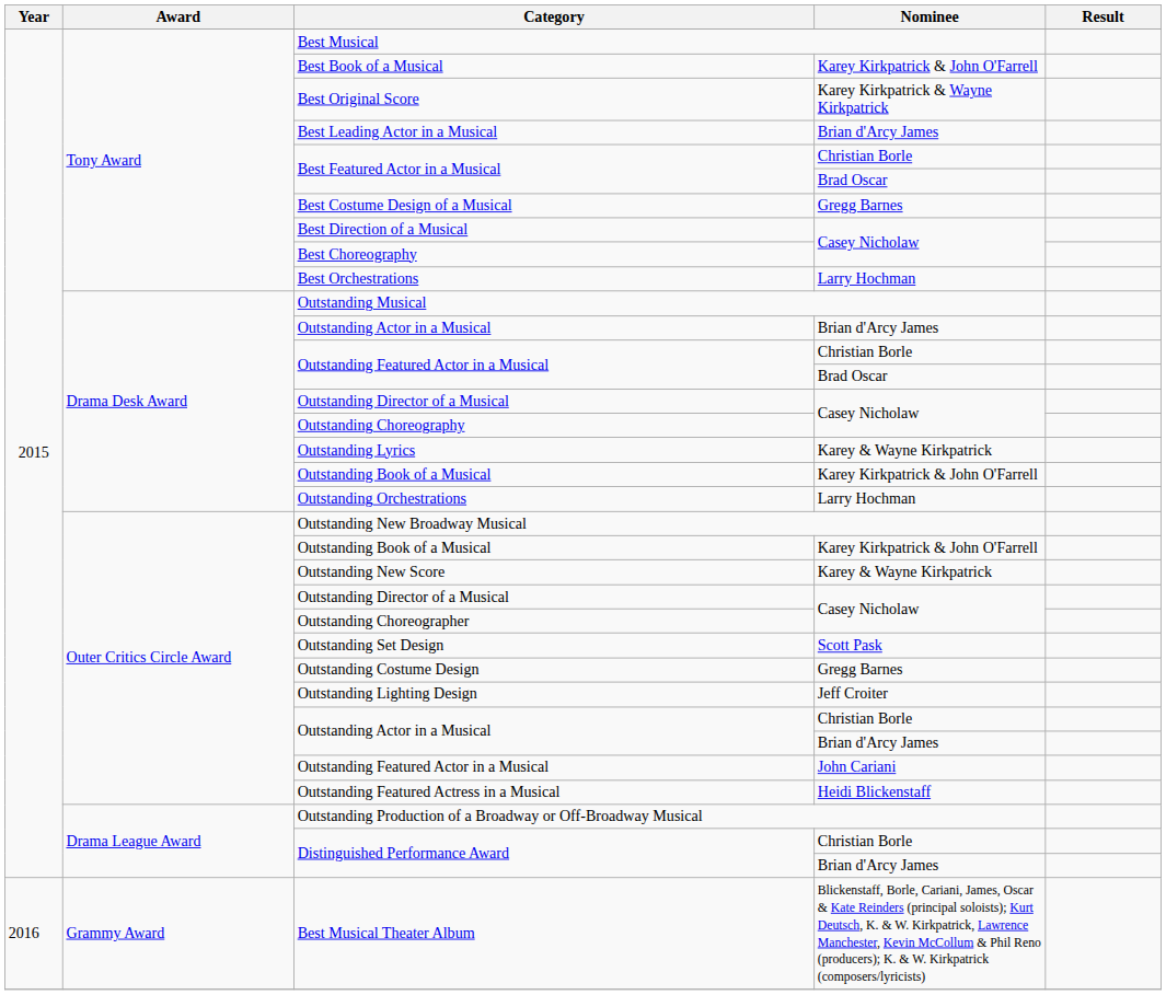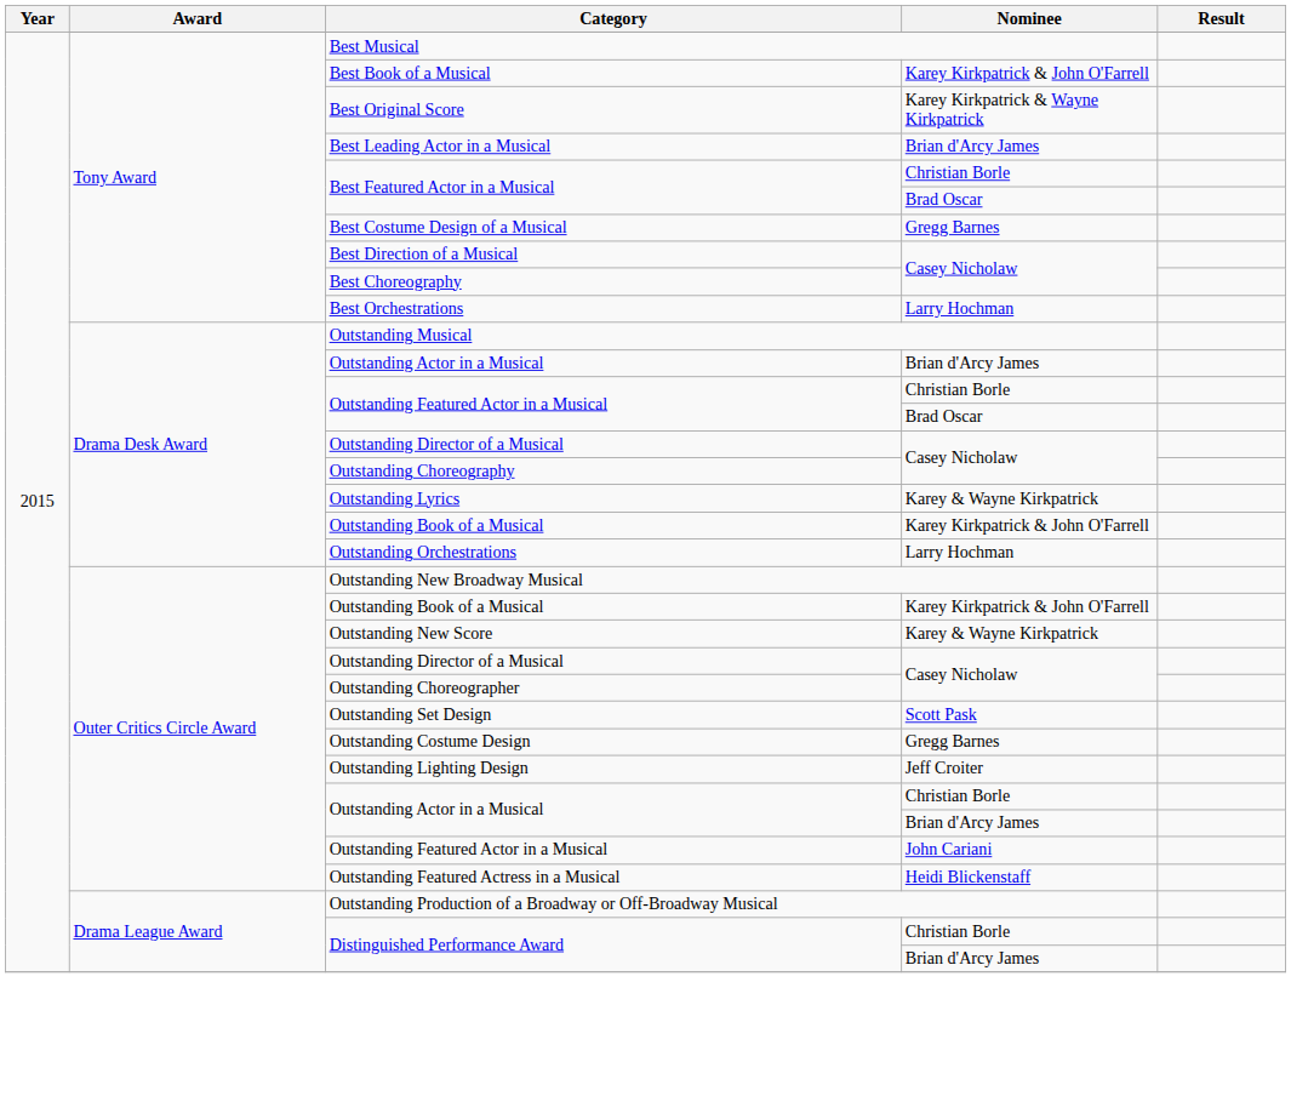- row: 2016 | Grammy Award | Best Musical Theater Album | Blickenstaff, Borle, Cariani, James, Oscar & Kate Reinders (principal soloists); Kurt Deutsch, K. & W. Kirkpatrick, Lawrence Manchester, Kevin McCollum & Phil Reno (producers); K. & W. Kirkpatrick (composers/lyricists)
